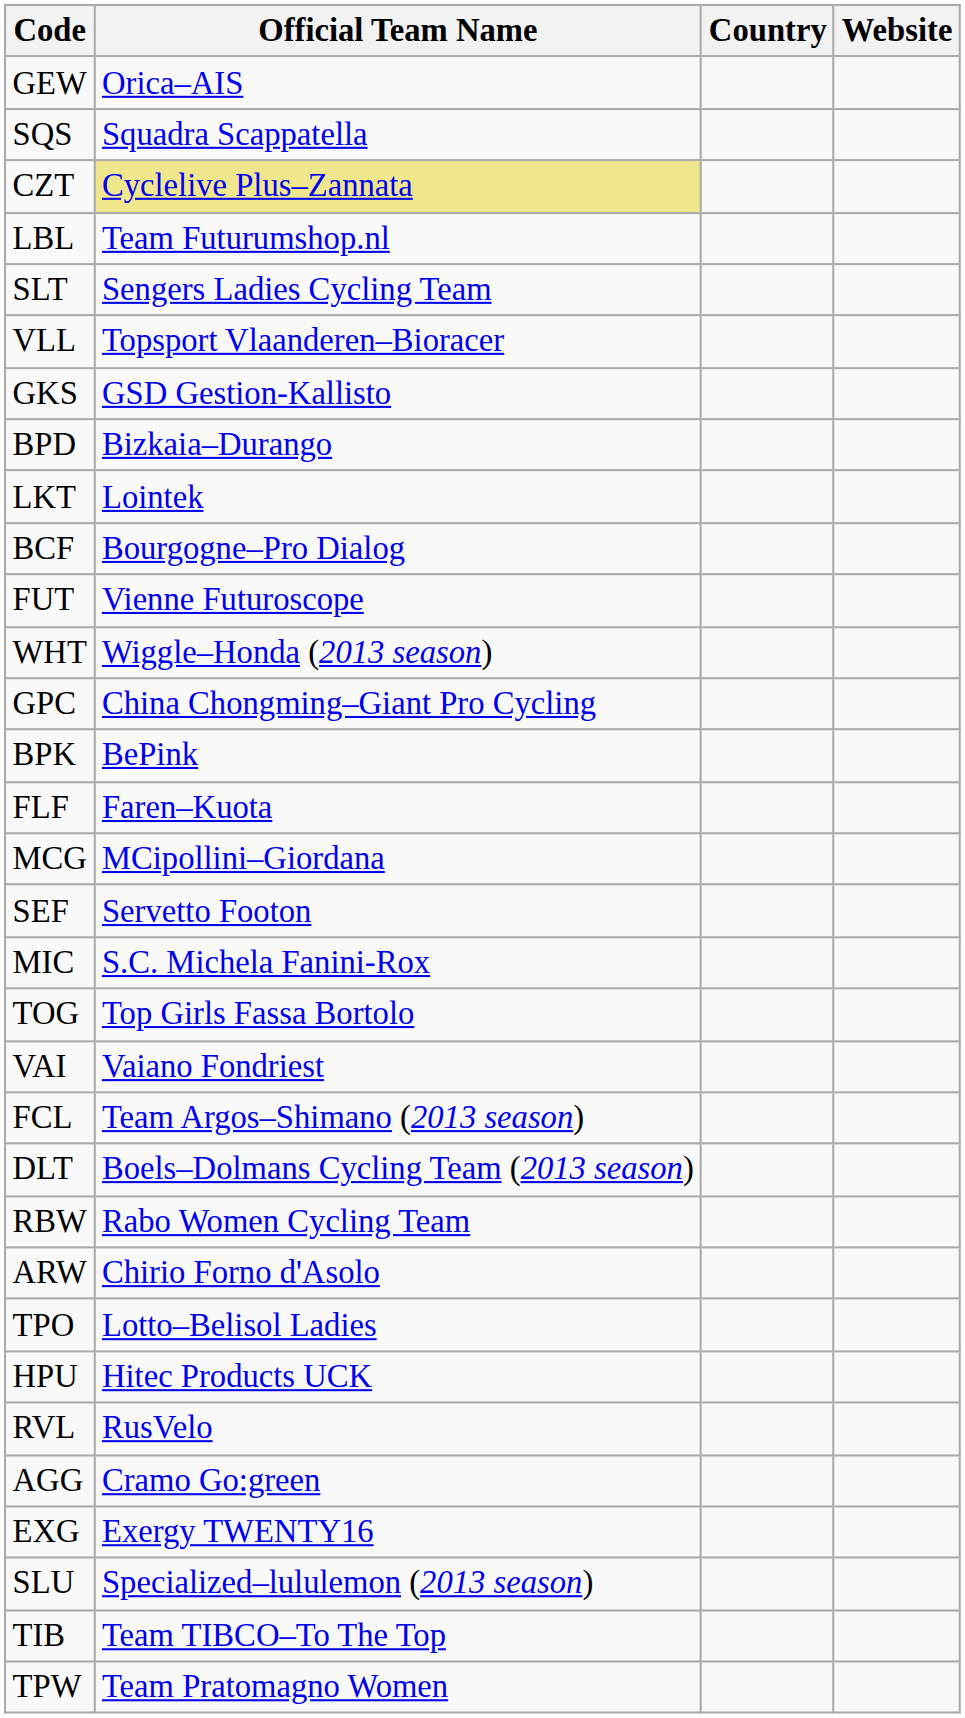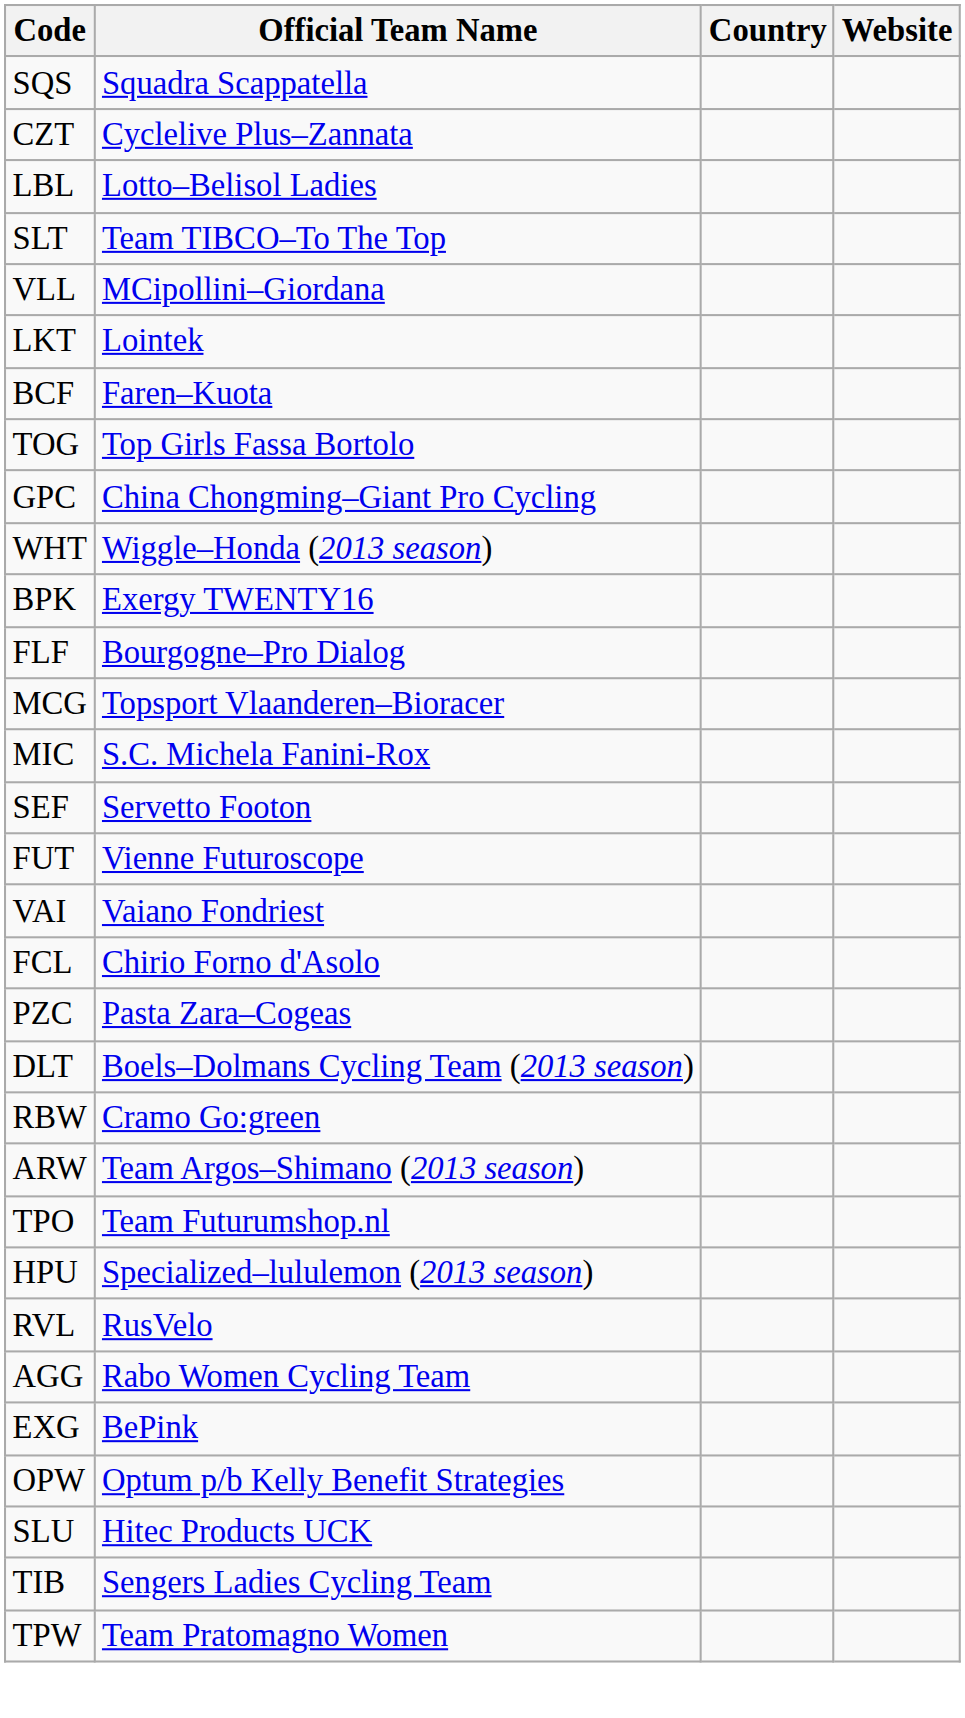- row: GEW | Orica–AIS
CZT | Official Team Name: khaki background -> no background
LBL | Official Team Name: Team Futurumshop.nl -> Lotto–Belisol Ladies
SLT | Official Team Name: Sengers Ladies Cycling Team -> Team TIBCO–To The Top
VLL | Official Team Name: Topsport Vlaanderen–Bioracer -> MCipollini–Giordana
- row: GKS | GSD Gestion-Kallisto
- row: BPD | Bizkaia–Durango
BCF | Official Team Name: Bourgogne–Pro Dialog -> Faren–Kuota
rows swapped: FUT <-> TOG
rows swapped: WHT <-> GPC
BPK | Official Team Name: BePink -> Exergy TWENTY16
FLF | Official Team Name: Faren–Kuota -> Bourgogne–Pro Dialog
MCG | Official Team Name: MCipollini–Giordana -> Topsport Vlaanderen–Bioracer
rows swapped: MIC <-> SEF
FCL | Official Team Name: Team Argos–Shimano (2013 season) -> Chirio Forno d'Asolo
+ row: PZC | Pasta Zara–Cogeas
RBW | Official Team Name: Rabo Women Cycling Team -> Cramo Go:green
ARW | Official Team Name: Chirio Forno d'Asolo -> Team Argos–Shimano (2013 season)
TPO | Official Team Name: Lotto–Belisol Ladies -> Team Futurumshop.nl
HPU | Official Team Name: Hitec Products UCK -> Specialized–lululemon (2013 season)
AGG | Official Team Name: Cramo Go:green -> Rabo Women Cycling Team
EXG | Official Team Name: Exergy TWENTY16 -> BePink
+ row: OPW | Optum p/b Kelly Benefit Strategies
SLU | Official Team Name: Specialized–lululemon (2013 season) -> Hitec Products UCK
TIB | Official Team Name: Team TIBCO–To The Top -> Sengers Ladies Cycling Team
